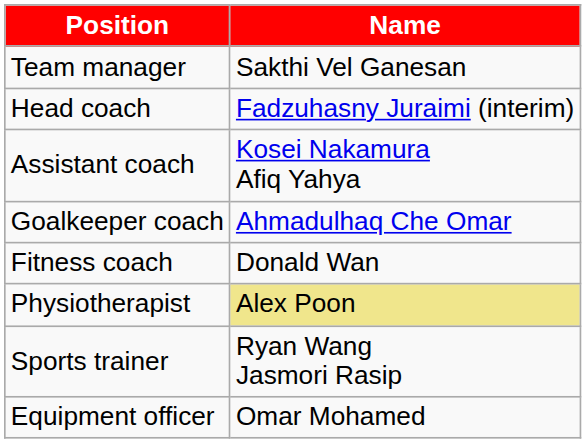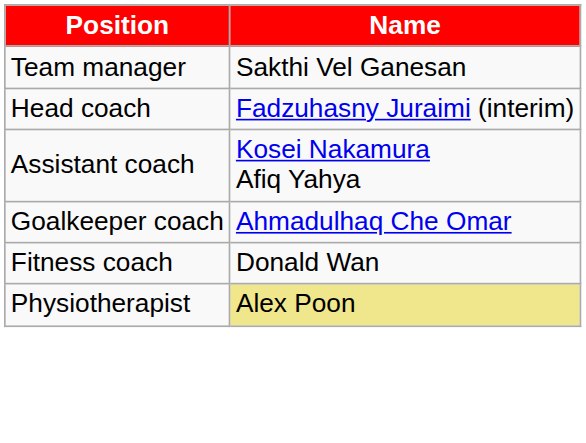- row: Sports trainer | Ryan Wang Jasmori Rasip
- row: Equipment officer | Omar Mohamed
